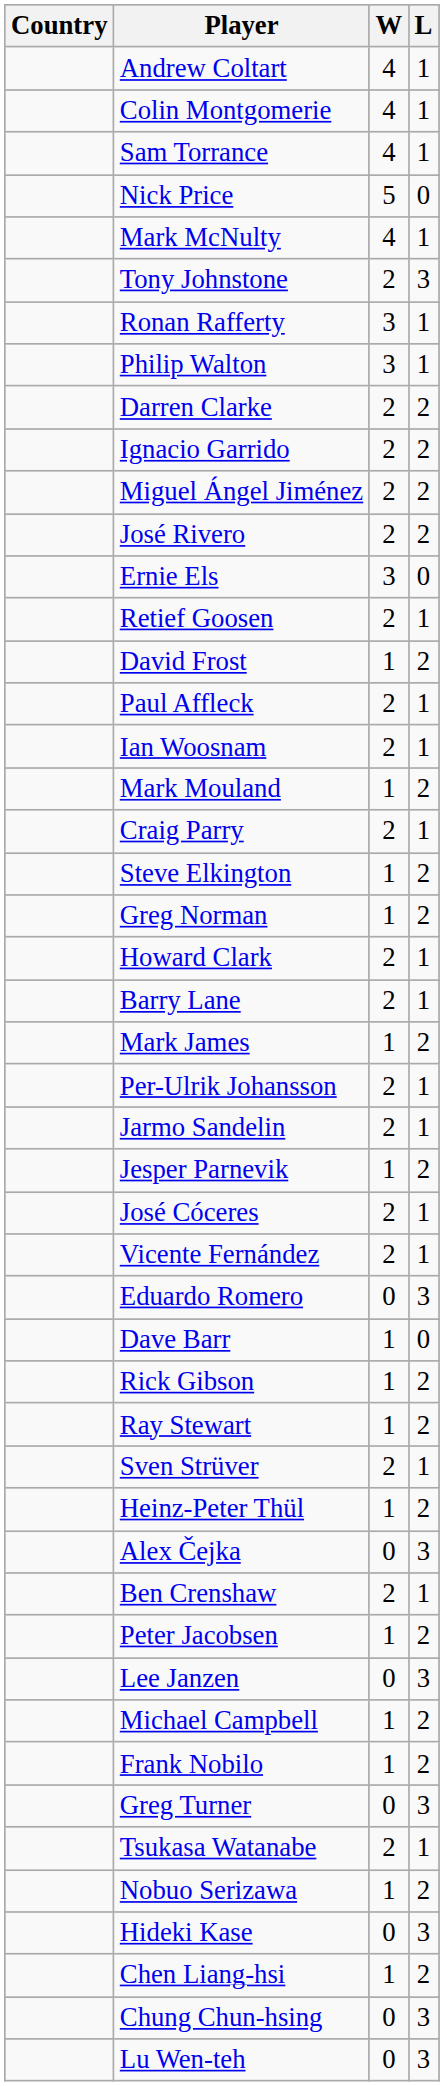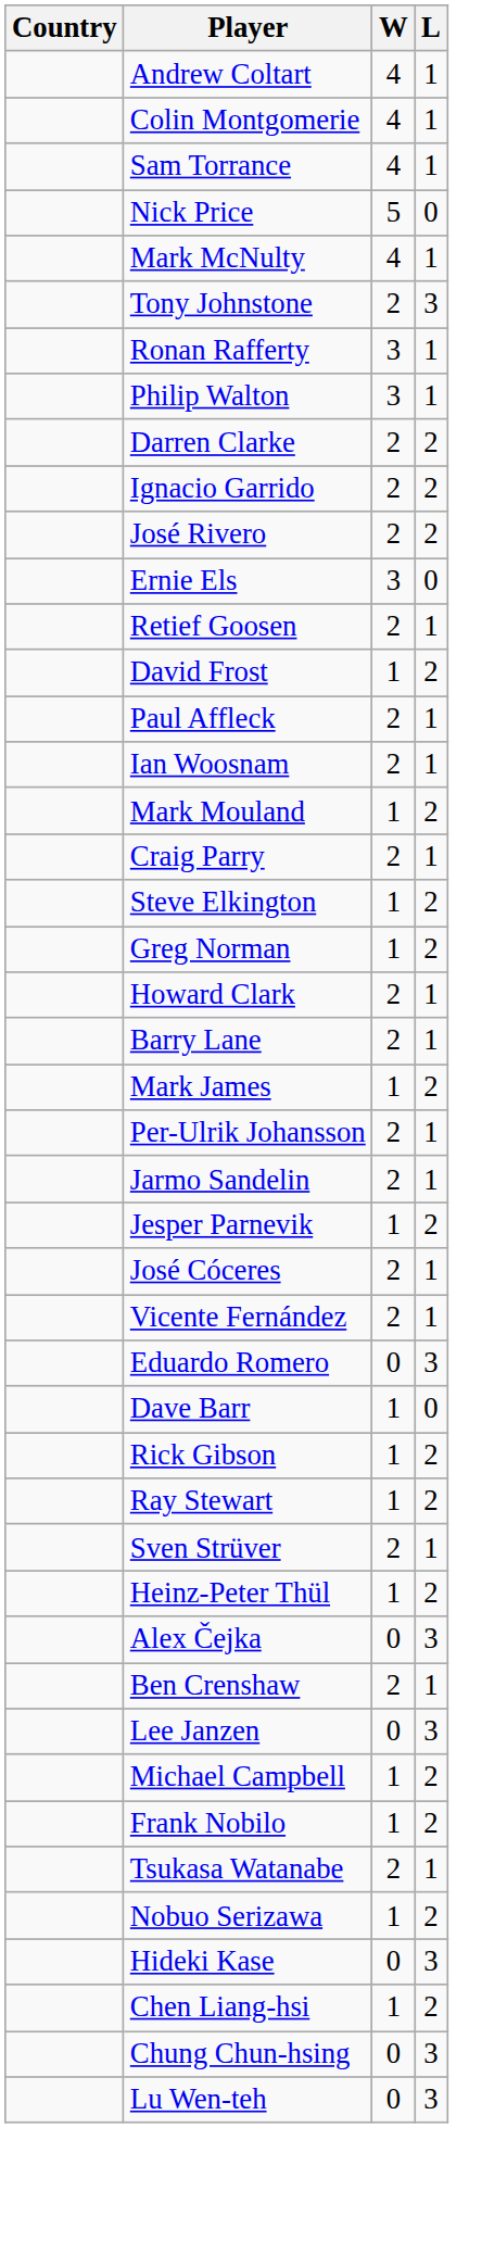- row: Miguel Ángel Jiménez | 2 | 2
- row: Peter Jacobsen | 1 | 2
- row: Greg Turner | 0 | 3
